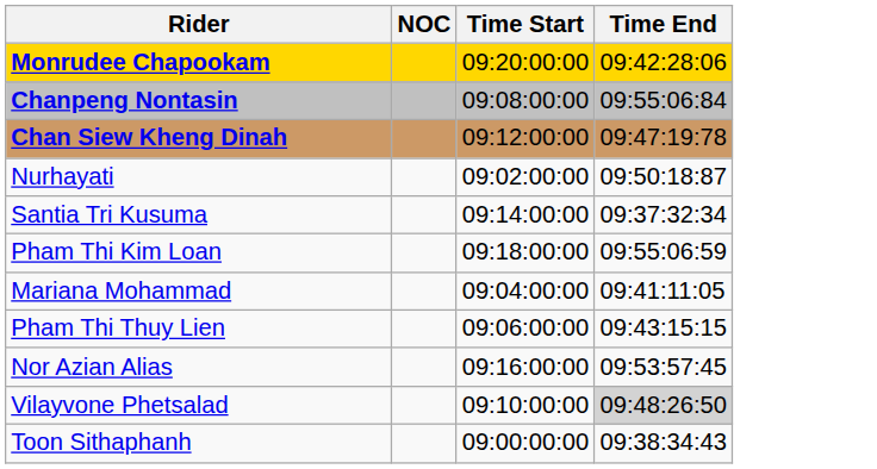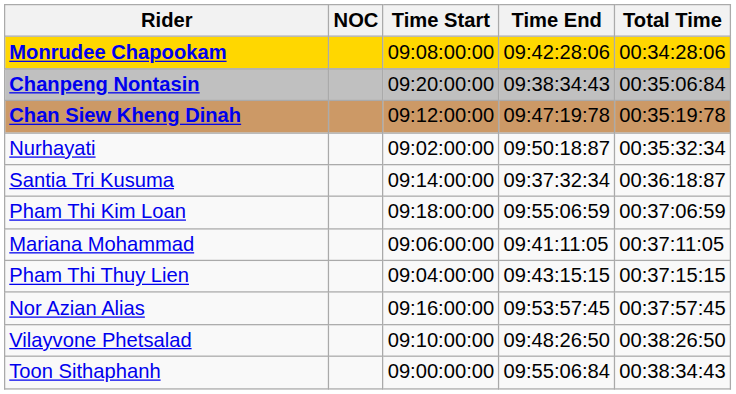+ column: Total Time | 00:34:28:06 | 00:35:06:84 | 00:35:19:78 | 00:35:32:34 | 00:36:18:87 | 00:37:06:59 | 00:37:11:05 | 00:37:15:15 | 00:37:57:45 | 00:38:26:50 | 00:38:34:43
Monrudee Chapookam | Time Start: 09:20:00:00 -> 09:08:00:00
Chanpeng Nontasin | Time Start: 09:08:00:00 -> 09:20:00:00
Chanpeng Nontasin | Time End: 09:55:06:84 -> 09:38:34:43
Mariana Mohammad | Time Start: 09:04:00:00 -> 09:06:00:00
Pham Thi Thuy Lien | Time Start: 09:06:00:00 -> 09:04:00:00
Vilayvone Phetsalad | Time End: lightgrey background -> no background
Toon Sithaphanh | Time End: 09:38:34:43 -> 09:55:06:84
